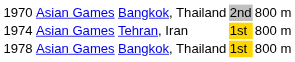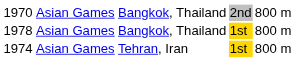rows swapped: Tehran, Iran <-> 1978 / Bangkok, Thailand
